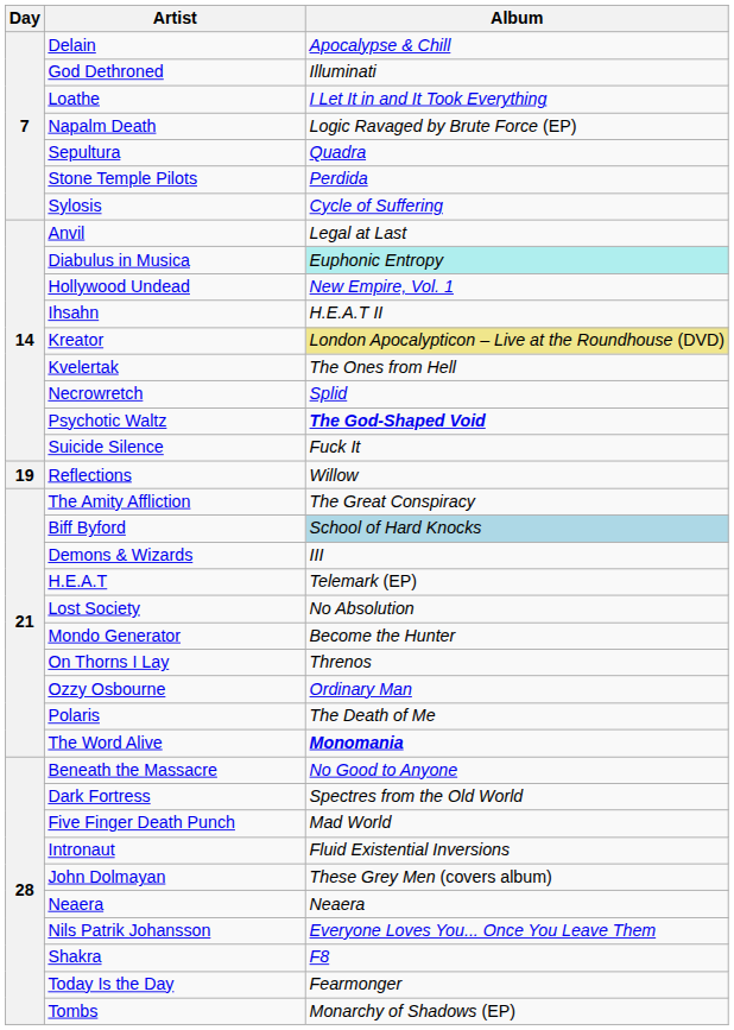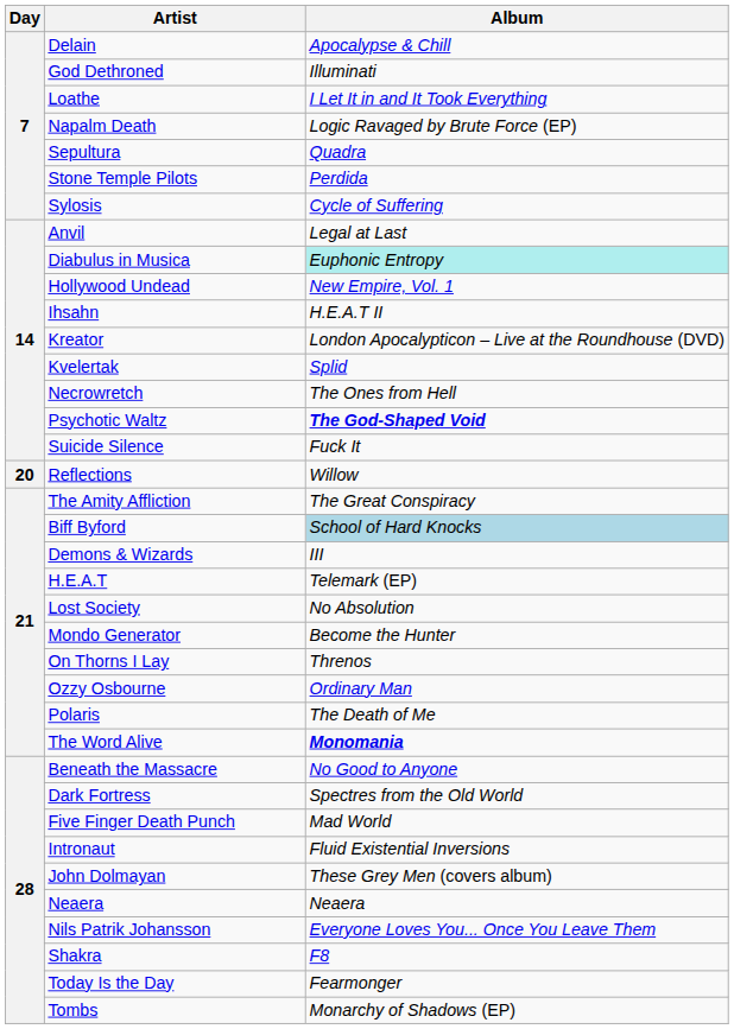Kreator | Album: khaki background -> no background
Kvelertak | Album: The Ones from Hell -> Splid
Necrowretch | Album: Splid -> The Ones from Hell
Reflections | Day: 19 -> 20
